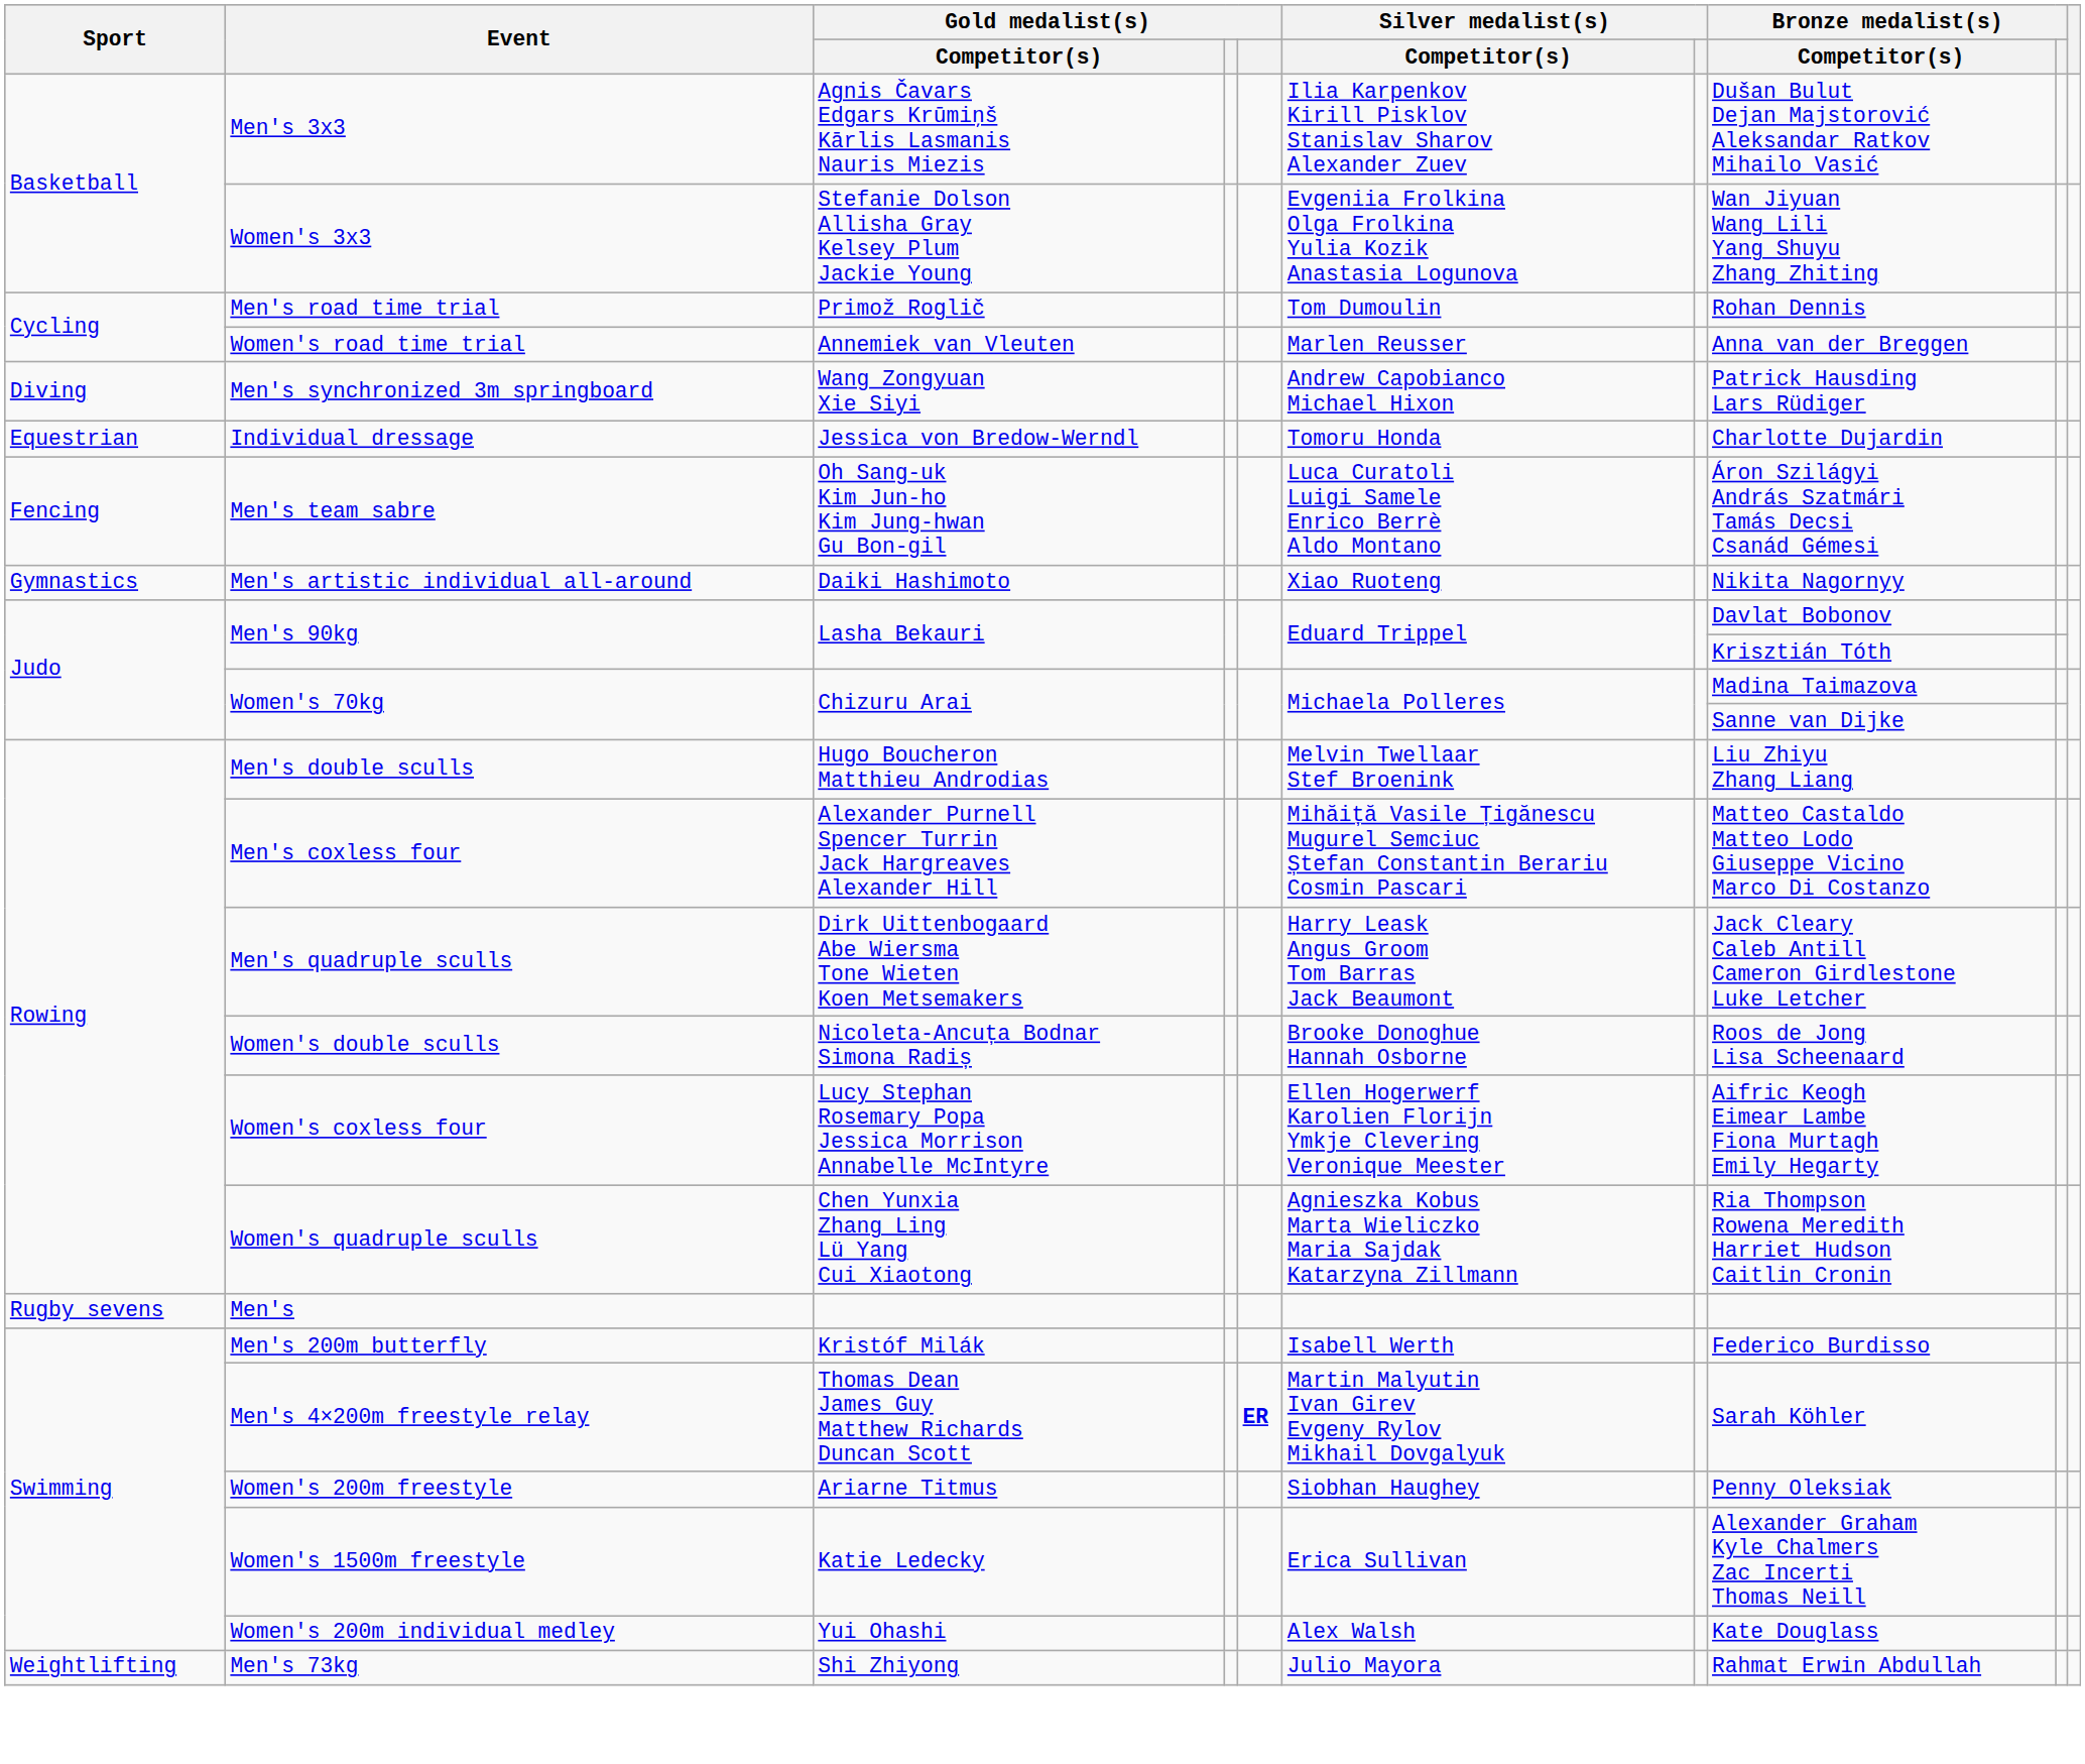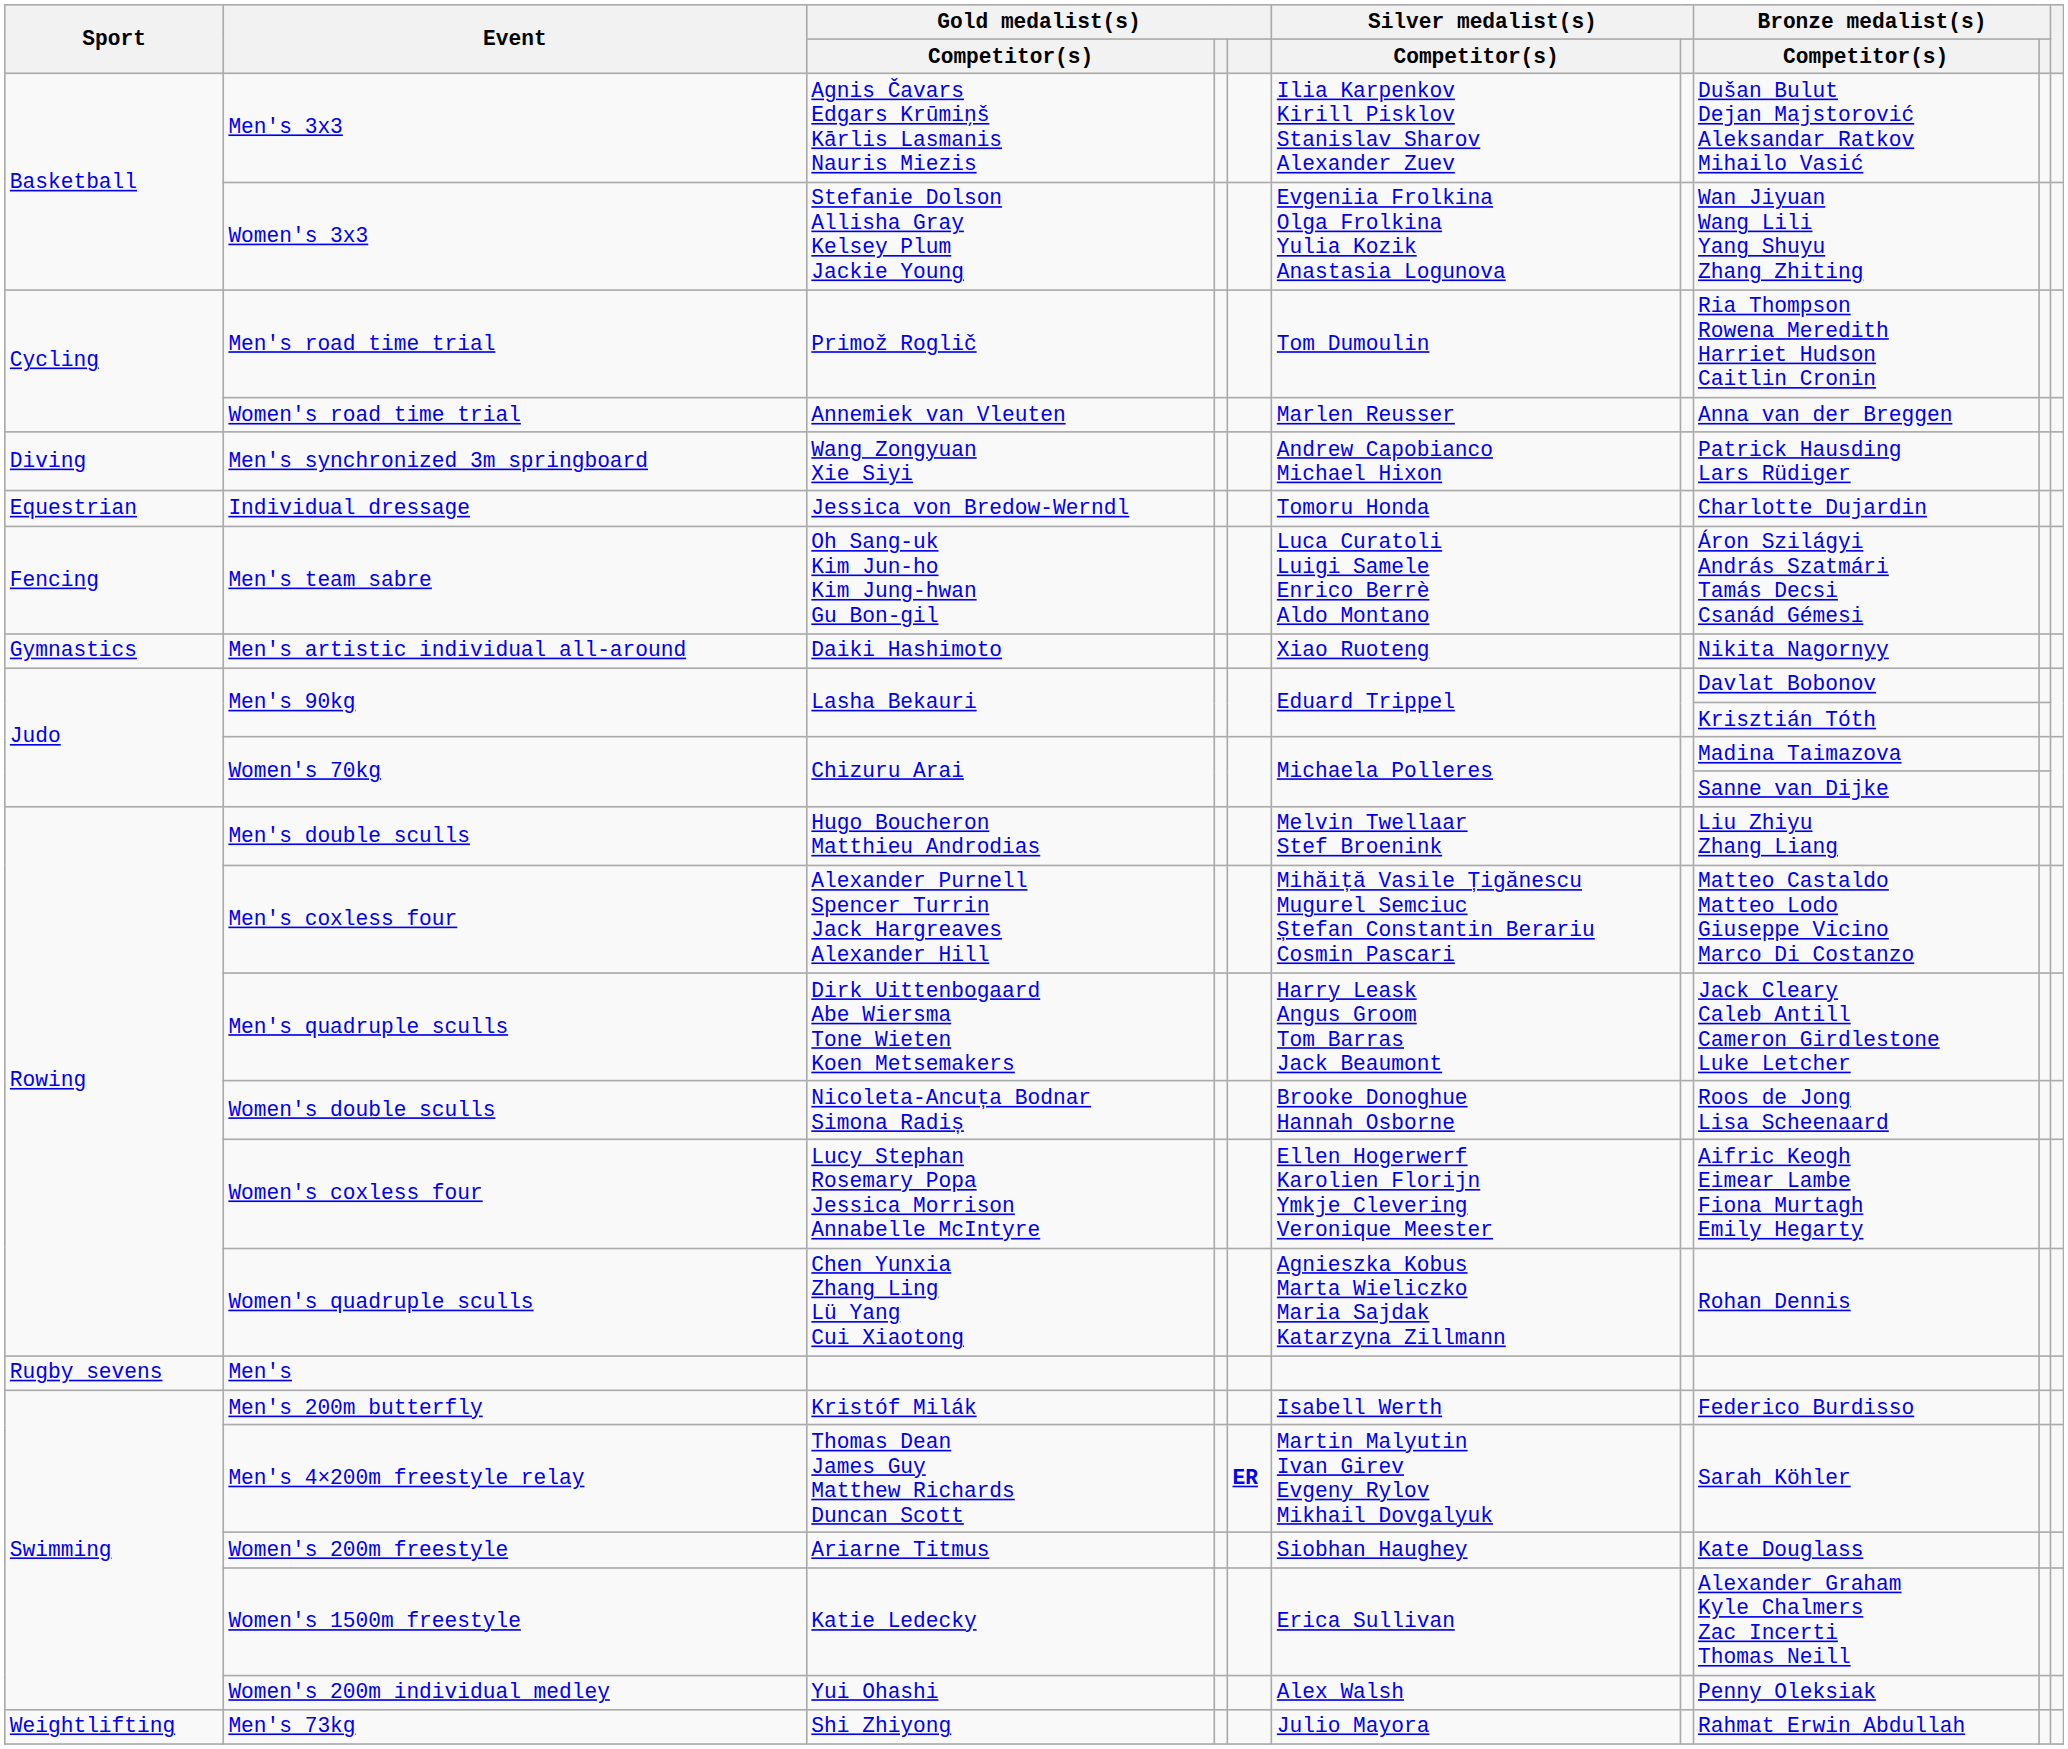Men's road time trial | Bronze medalist(s) / Competitor(s): Rohan Dennis -> Ria Thompson Rowena Meredith Harriet Hudson Caitlin Cronin
Women's quadruple sculls | Bronze medalist(s) / Competitor(s): Ria Thompson Rowena Meredith Harriet Hudson Caitlin Cronin -> Rohan Dennis
Women's 200m freestyle | Bronze medalist(s) / Competitor(s): Penny Oleksiak -> Kate Douglass
Women's 200m individual medley | Bronze medalist(s) / Competitor(s): Kate Douglass -> Penny Oleksiak
